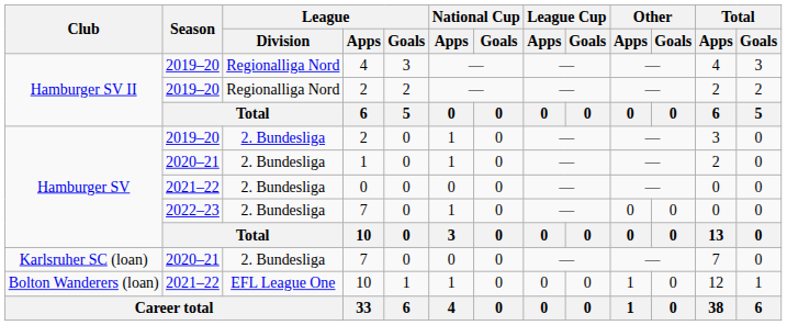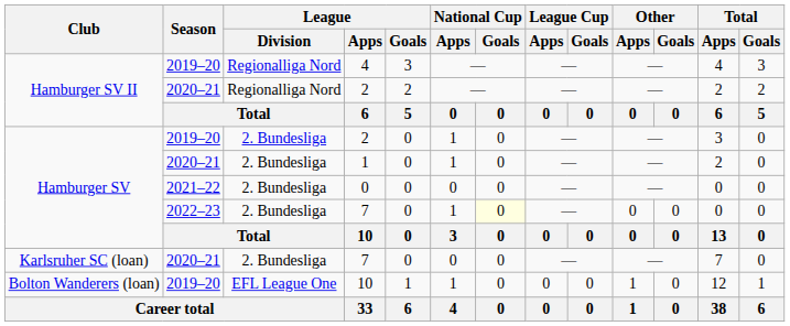Hamburger SV II / 2 | Season: 2019–20 -> 2020–21
Hamburger SV / 7 | National Cup / Goals: no background -> lightyellow background
Bolton Wanderers (loan) / 10 | Season: 2021–22 -> 2019–20
